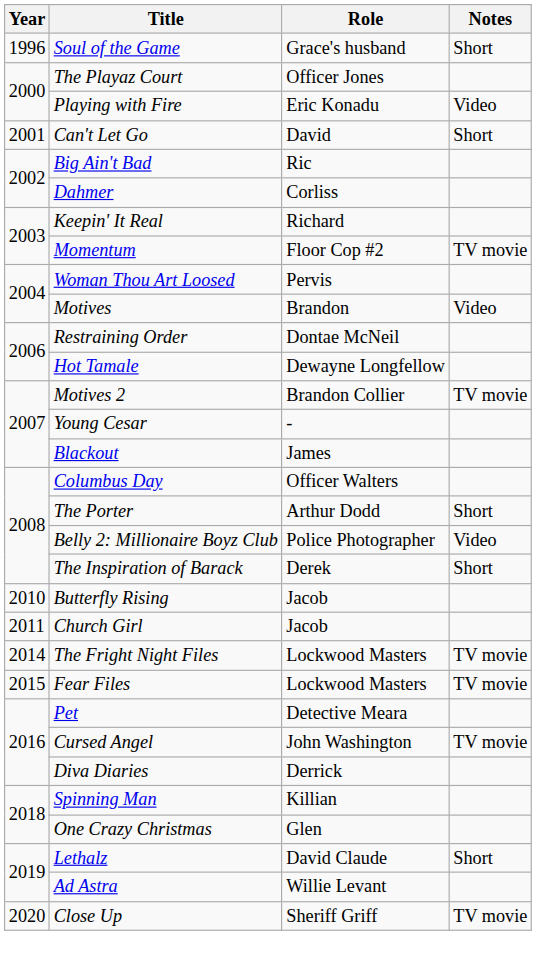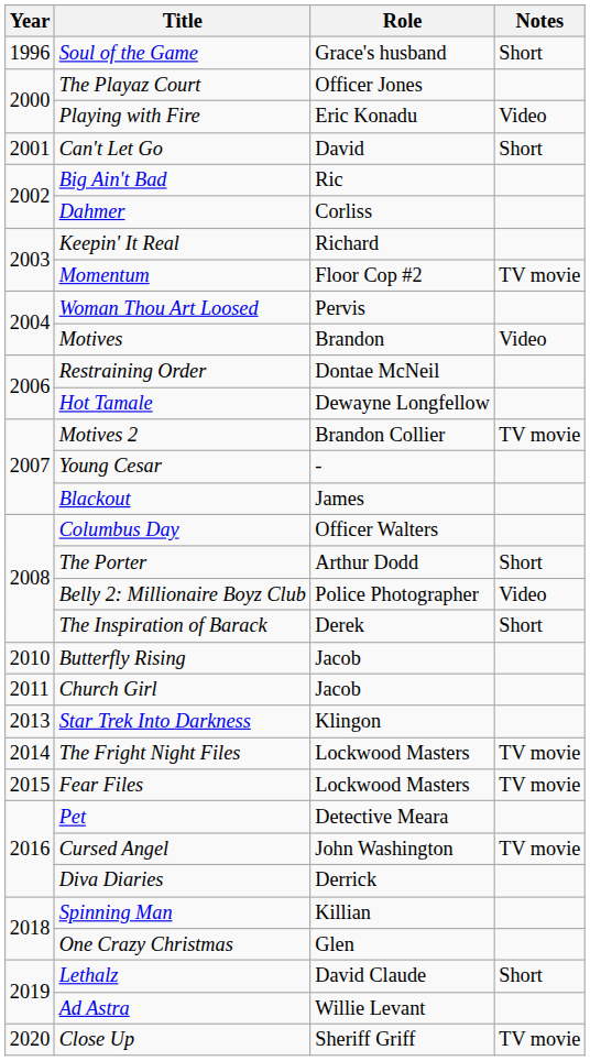+ row: 2013 | Star Trek Into Darkness | Klingon
